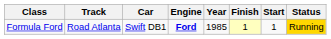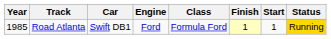columns swapped: Year <-> Class
Road Atlanta | Engine: bold -> normal
